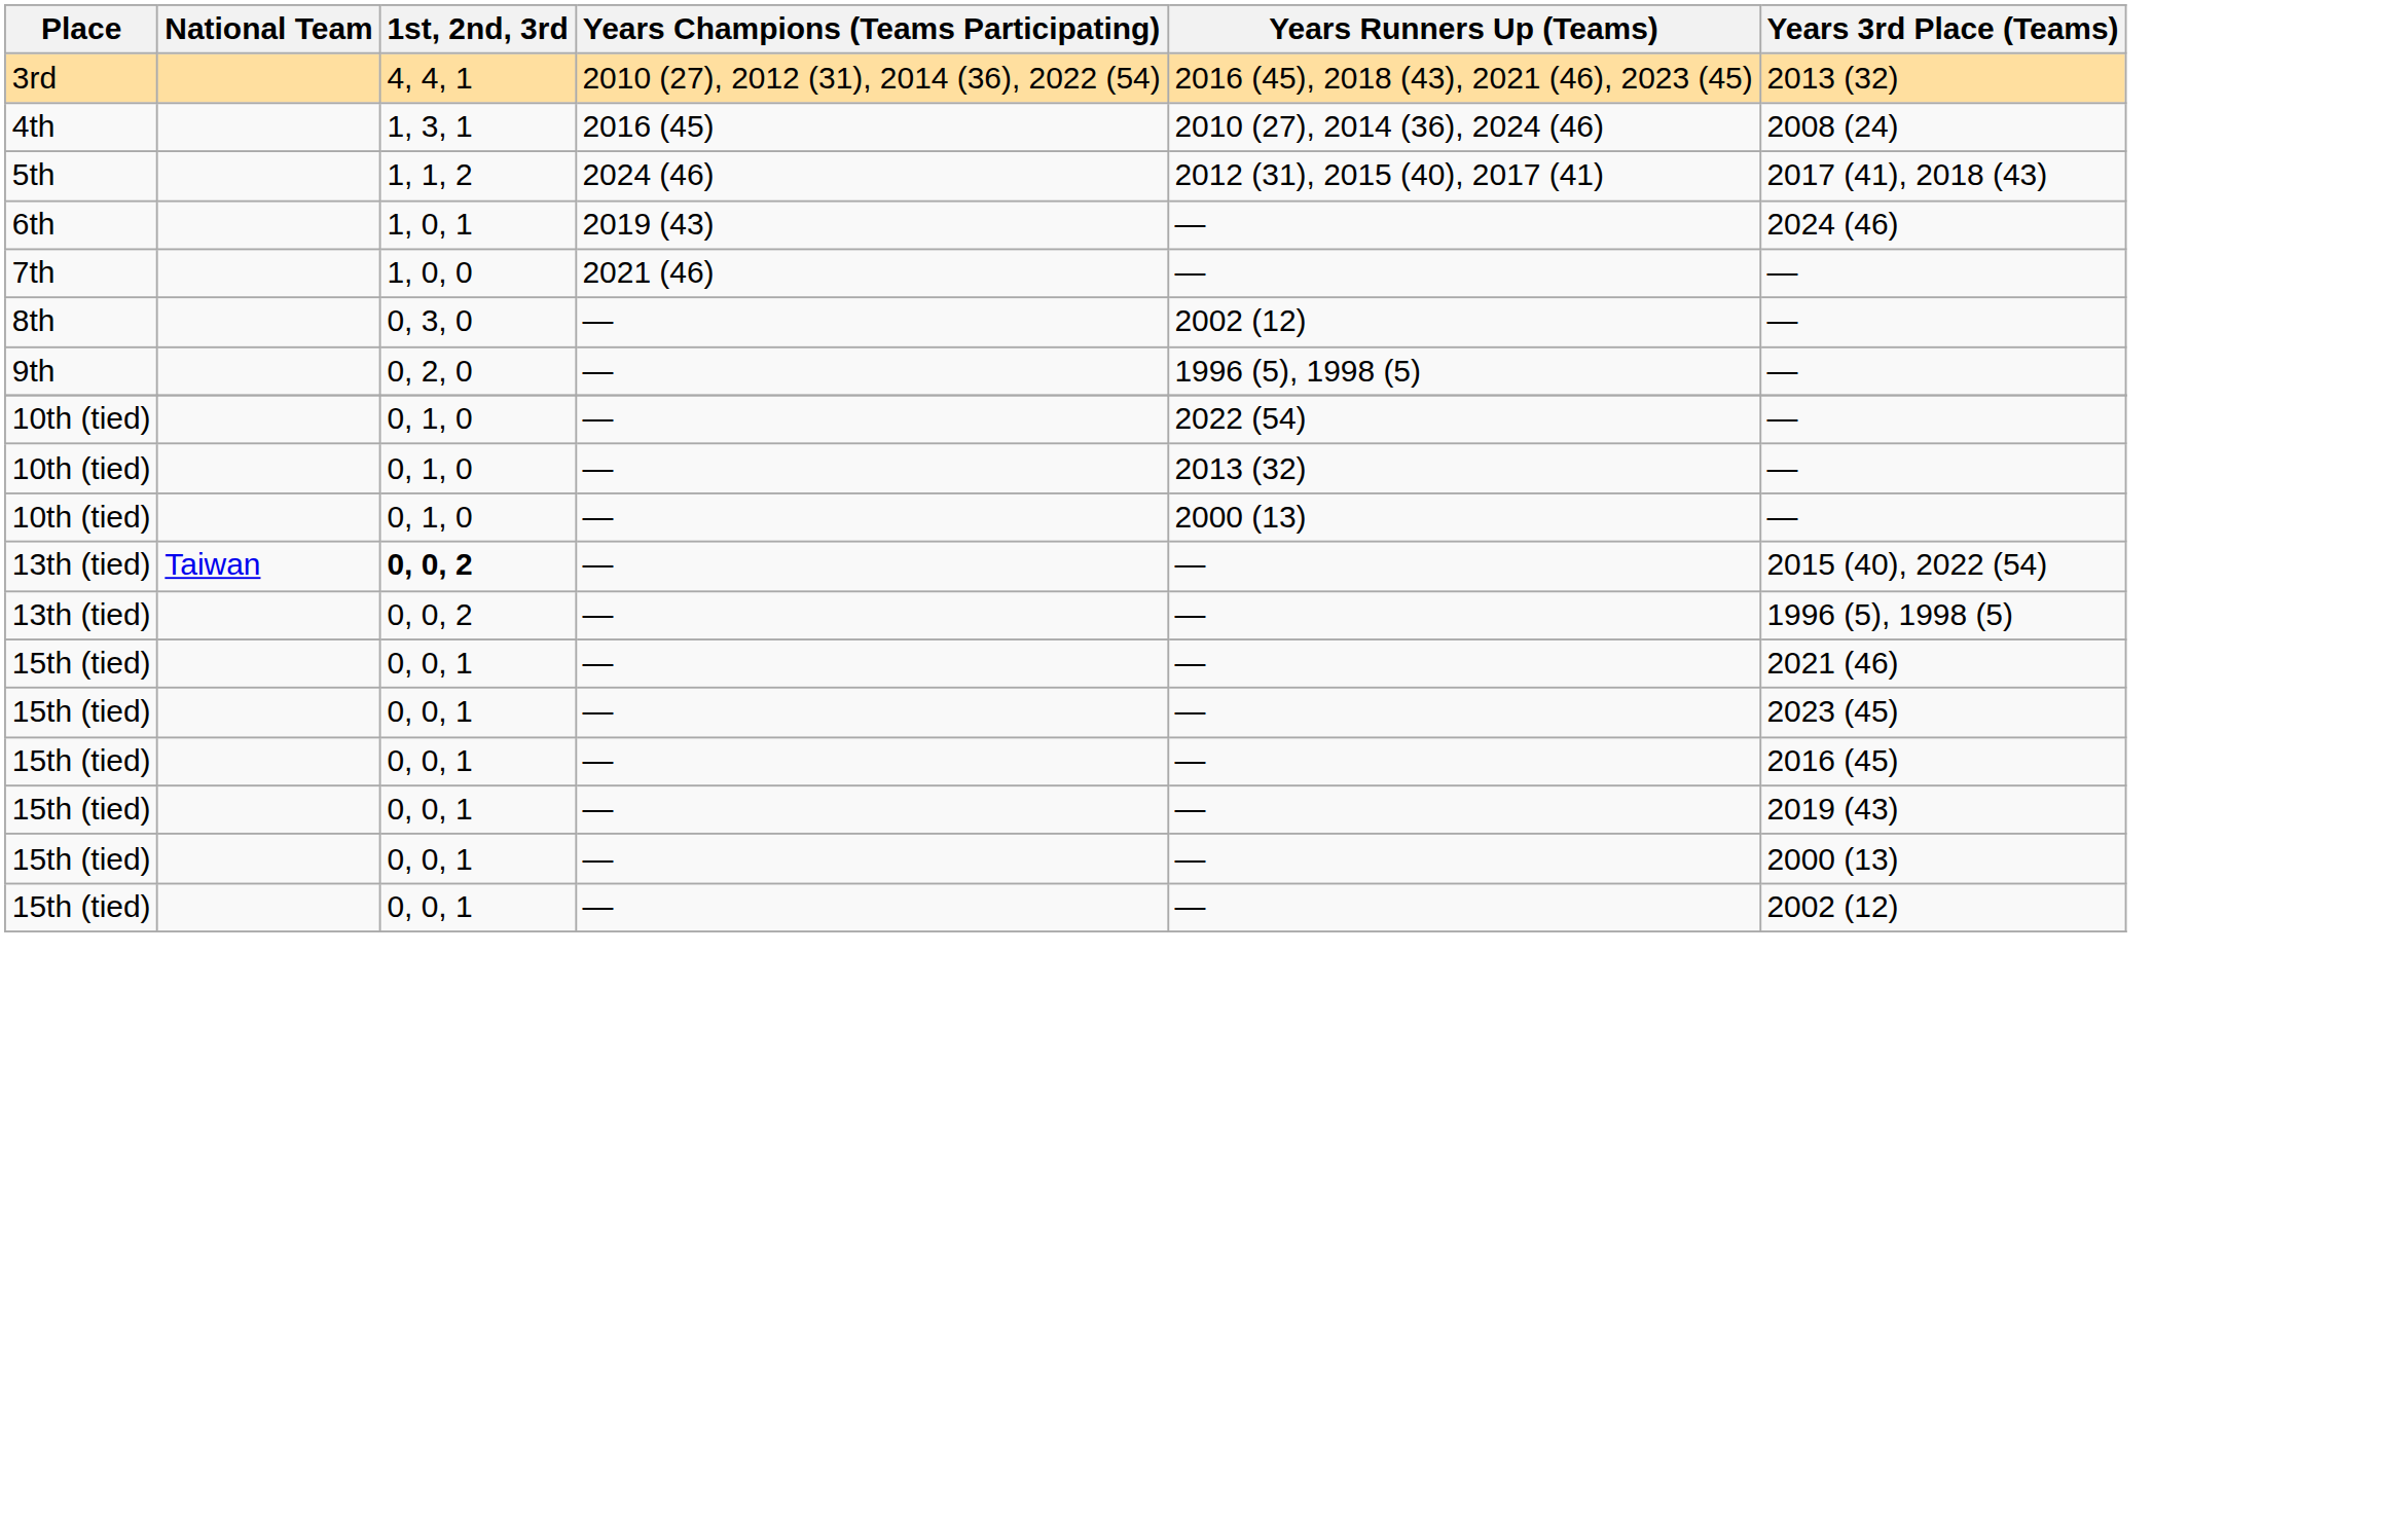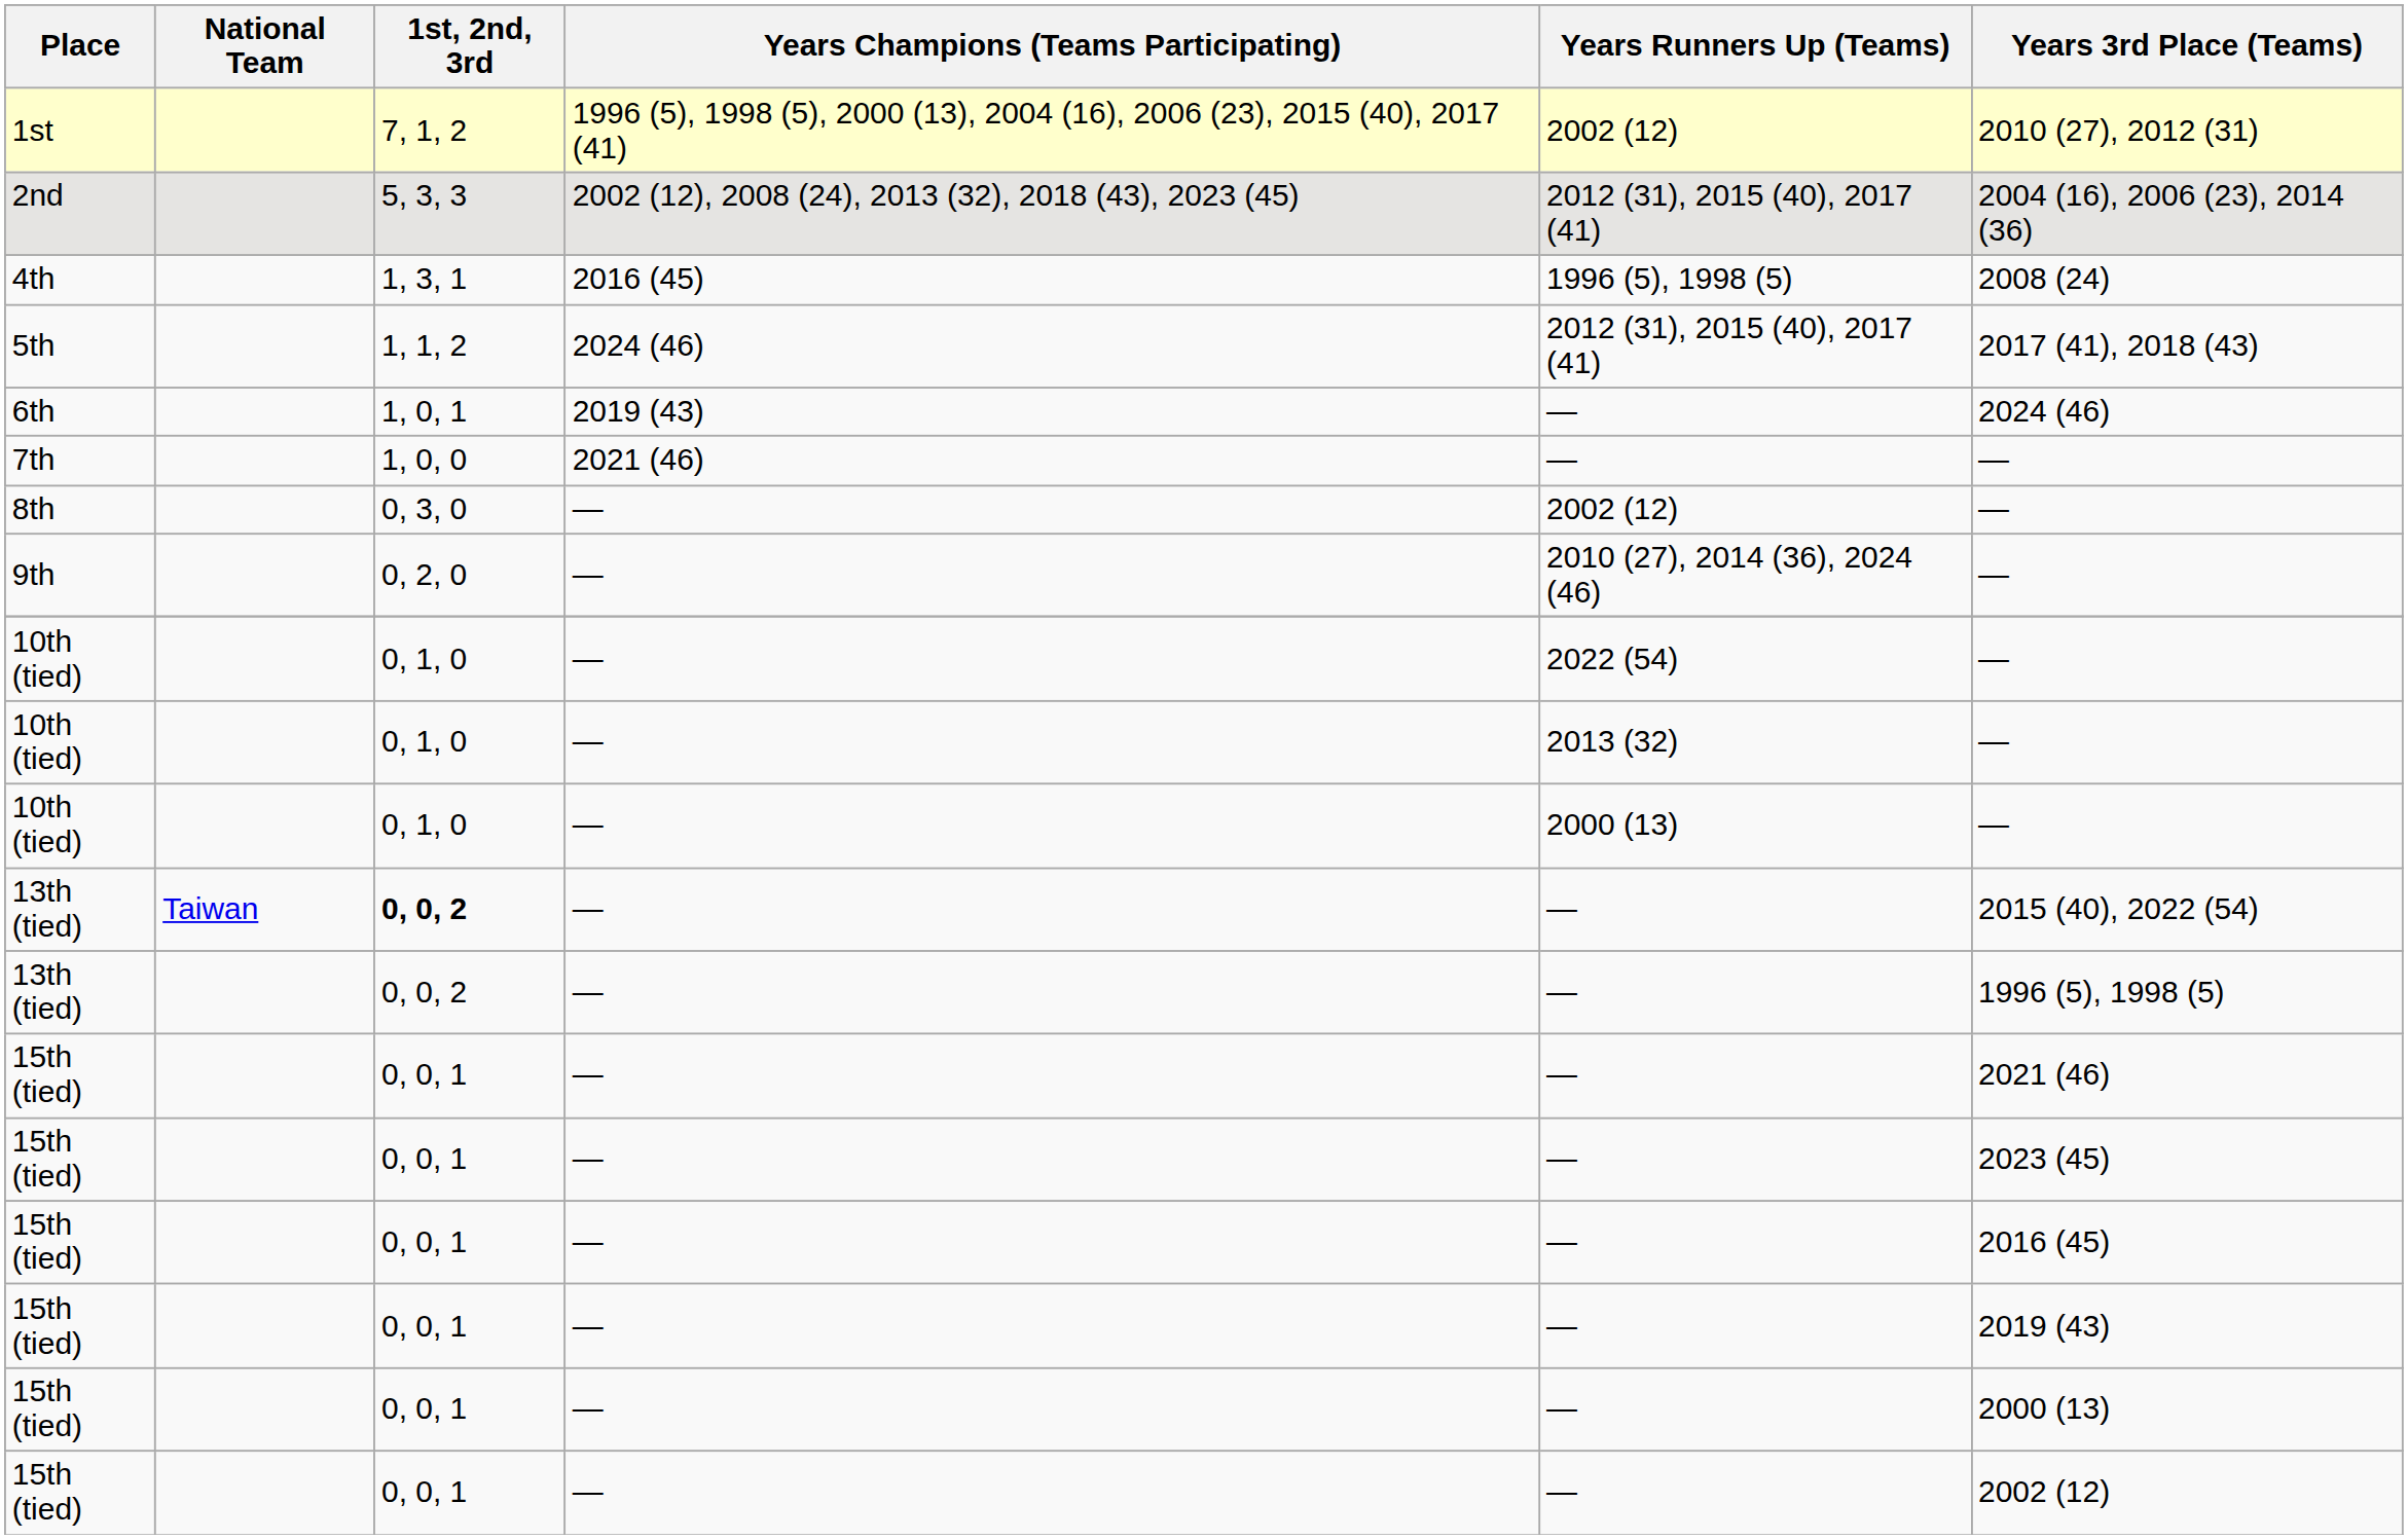+ row: 1st | 7, 1, 2 | 1996 (5), 1998 (5), 2000 (13), 2004 (16), 2006 (23), 2015 (40), 2017 (41) | 2002 (12) | 2010 (27), 2012 (31)
+ row: 2nd | 5, 3, 3 | 2002 (12), 2008 (24), 2013 (32), 2018 (43), 2023 (45) | 2012 (31), 2015 (40), 2017 (41) | 2004 (16), 2006 (23), 2014 (36)
- row: 3rd | 4, 4, 1 | 2010 (27), 2012 (31), 2014 (36), 2022 (54) | 2016 (45), 2018 (43), 2021 (46), 2023 (45) | 2013 (32)
4th | Years Runners Up (Teams): 2010 (27), 2014 (36), 2024 (46) -> 1996 (5), 1998 (5)
9th | Years Runners Up (Teams): 1996 (5), 1998 (5) -> 2010 (27), 2014 (36), 2024 (46)
